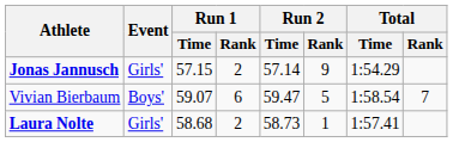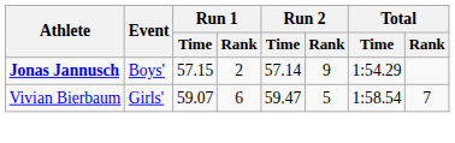Jonas Jannusch | Event: Girls' -> Boys'
Vivian Bierbaum | Event: Boys' -> Girls'
- row: Laura Nolte | Girls' | 58.68 | 2 | 58.73 | 1 | 1:57.41
